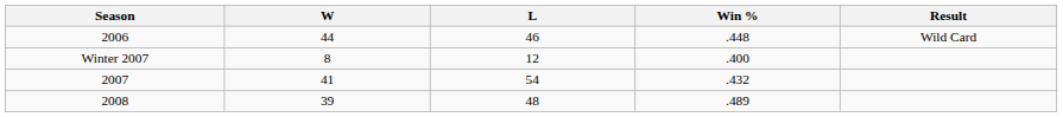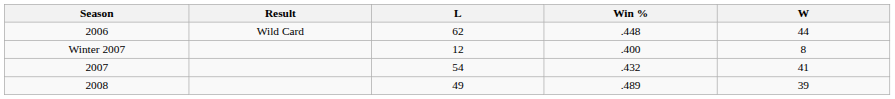columns swapped: W <-> Result
2006 | L: 46 -> 62
2008 | L: 48 -> 49
